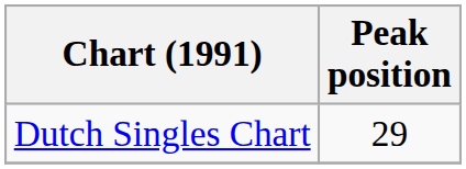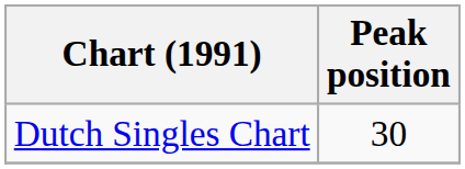Dutch Singles Chart | Peak position: 29 -> 30
